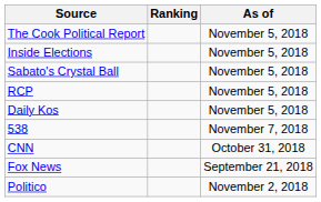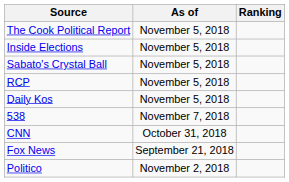columns swapped: Ranking <-> As of
